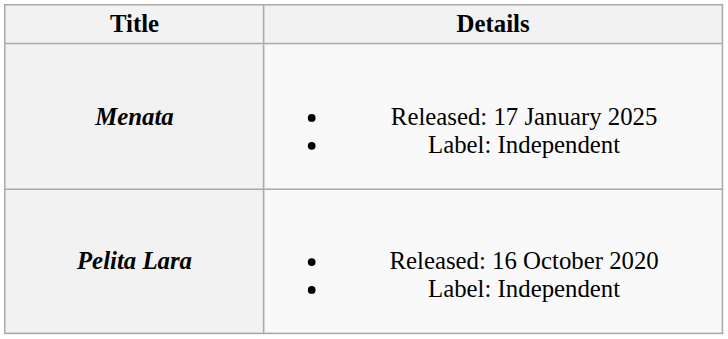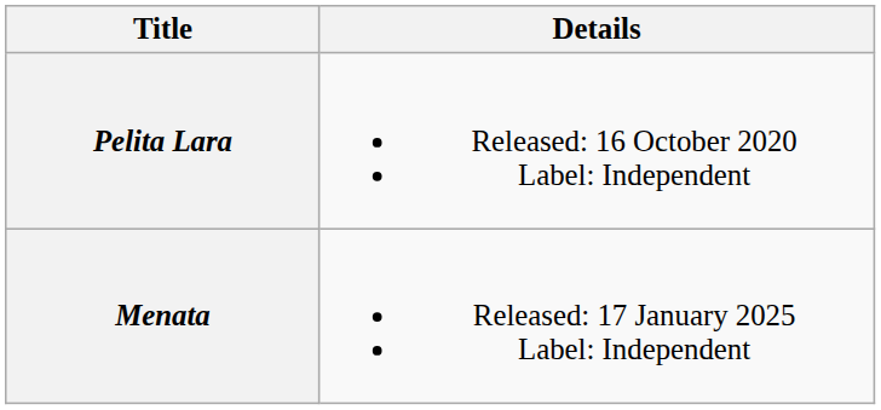rows swapped: Pelita Lara <-> Menata
